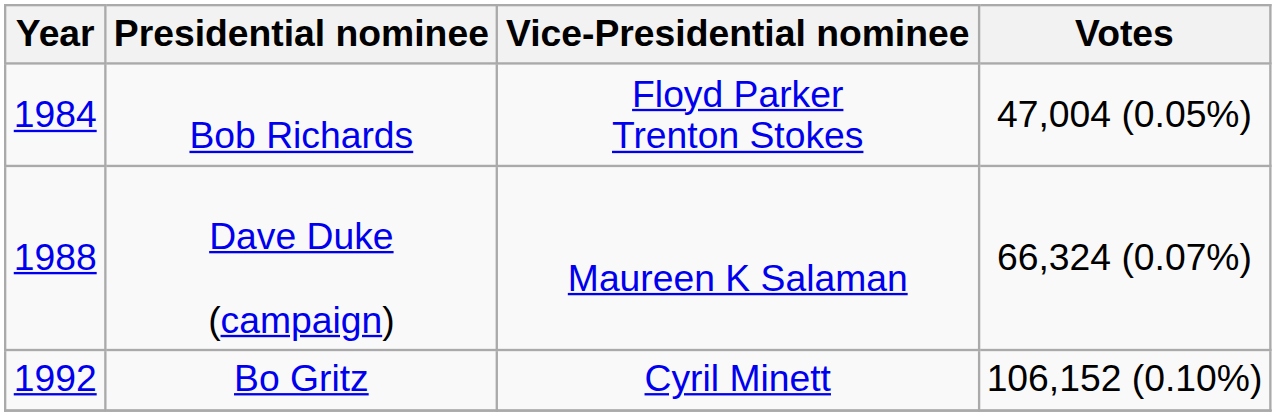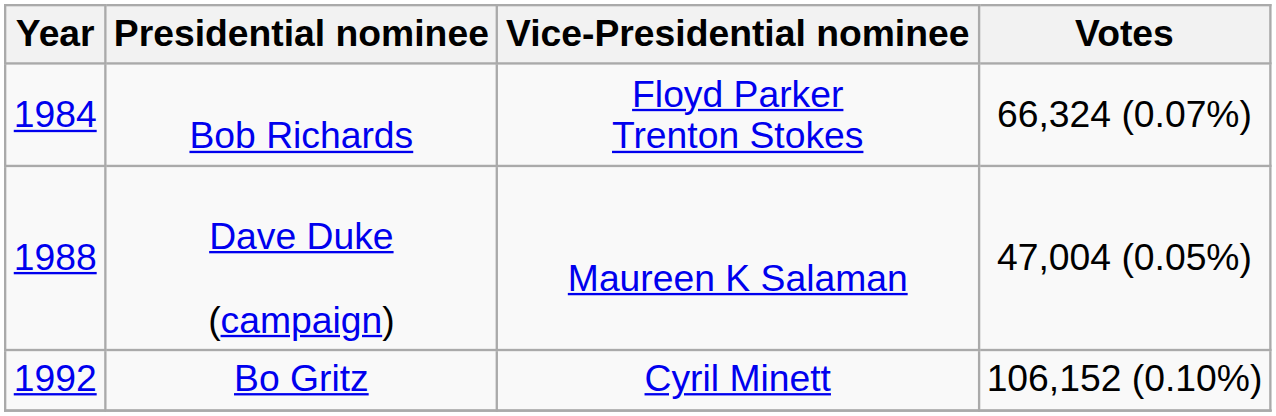Bob Richards | Votes: 47,004 (0.05%) -> 66,324 (0.07%)
Dave Duke (campaign) | Votes: 66,324 (0.07%) -> 47,004 (0.05%)
